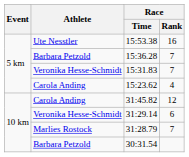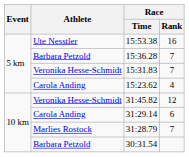31:45.82 | Athlete: Carola Anding -> Veronika Hesse-Schmidt
31:29.14 | Athlete: Veronika Hesse-Schmidt -> Carola Anding
